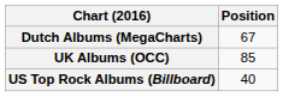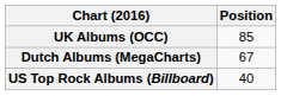rows swapped: Dutch Albums (MegaCharts) <-> UK Albums (OCC)
